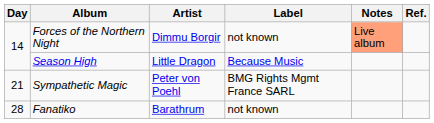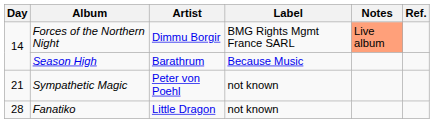Forces of the Northern Night | Label: not known -> BMG Rights Mgmt France SARL
Season High | Artist: Little Dragon -> Barathrum
Sympathetic Magic | Label: BMG Rights Mgmt France SARL -> not known
Fanatiko | Artist: Barathrum -> Little Dragon
